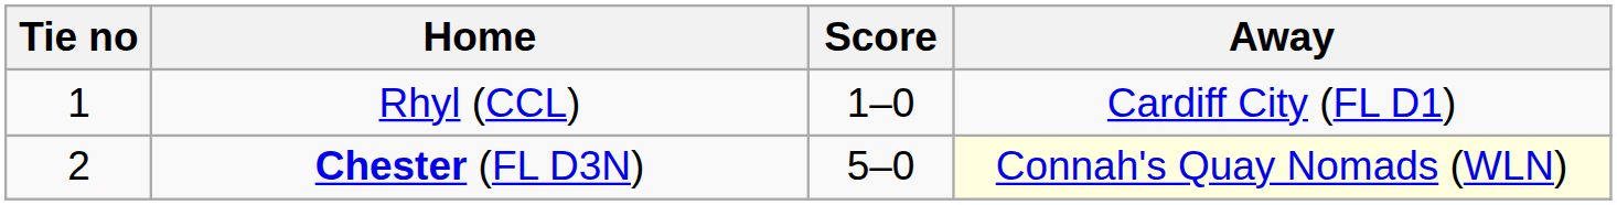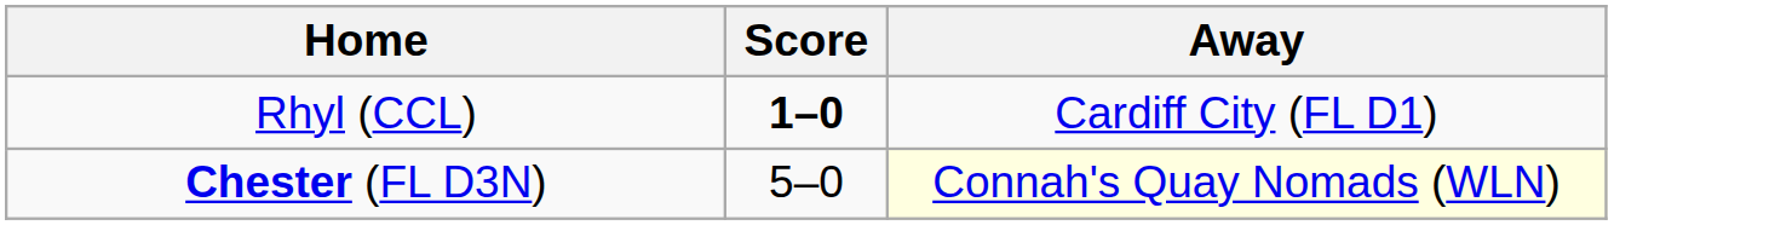- column: Tie no | 1 | 2
Rhyl (CCL) | Score: normal -> bold
